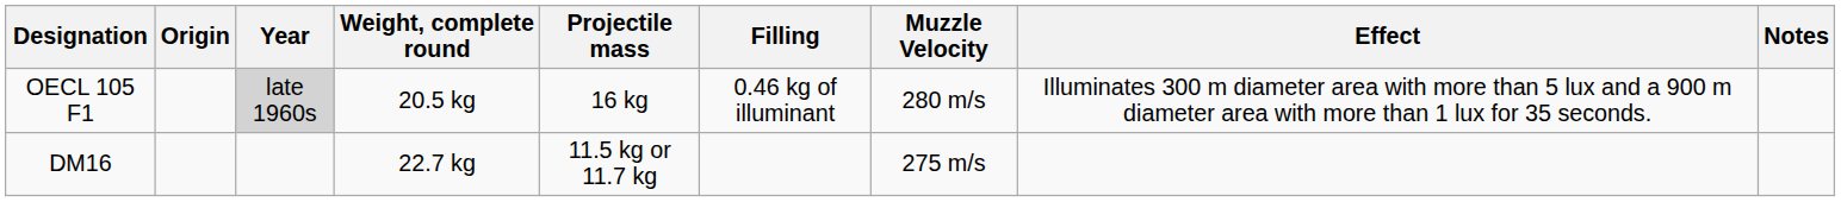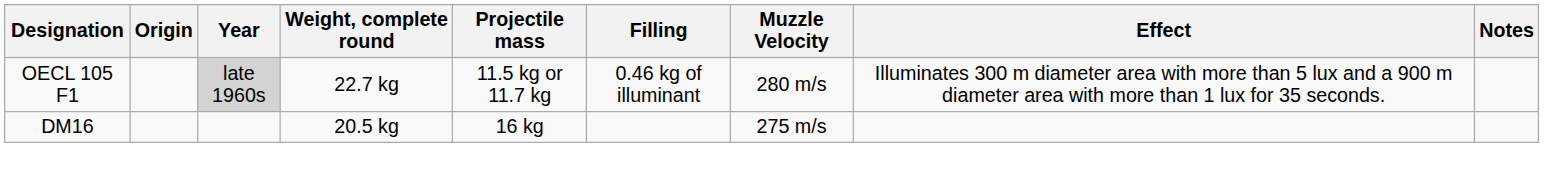OECL 105 F1 | Weight, complete round: 20.5 kg -> 22.7 kg
OECL 105 F1 | Projectile mass: 16 kg -> 11.5 kg or 11.7 kg
DM16 | Weight, complete round: 22.7 kg -> 20.5 kg
DM16 | Projectile mass: 11.5 kg or 11.7 kg -> 16 kg
